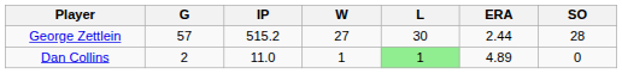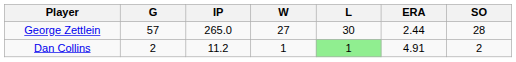George Zettlein | IP: 515.2 -> 265.0
Dan Collins | IP: 11.0 -> 11.2
Dan Collins | ERA: 4.89 -> 4.91
Dan Collins | SO: 0 -> 2
